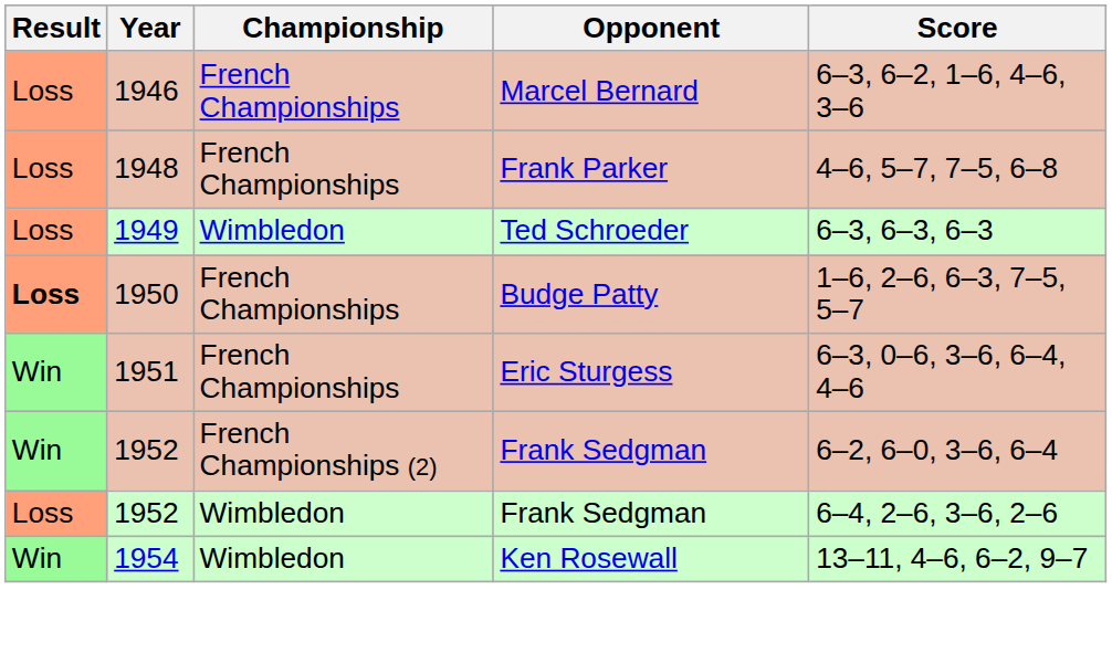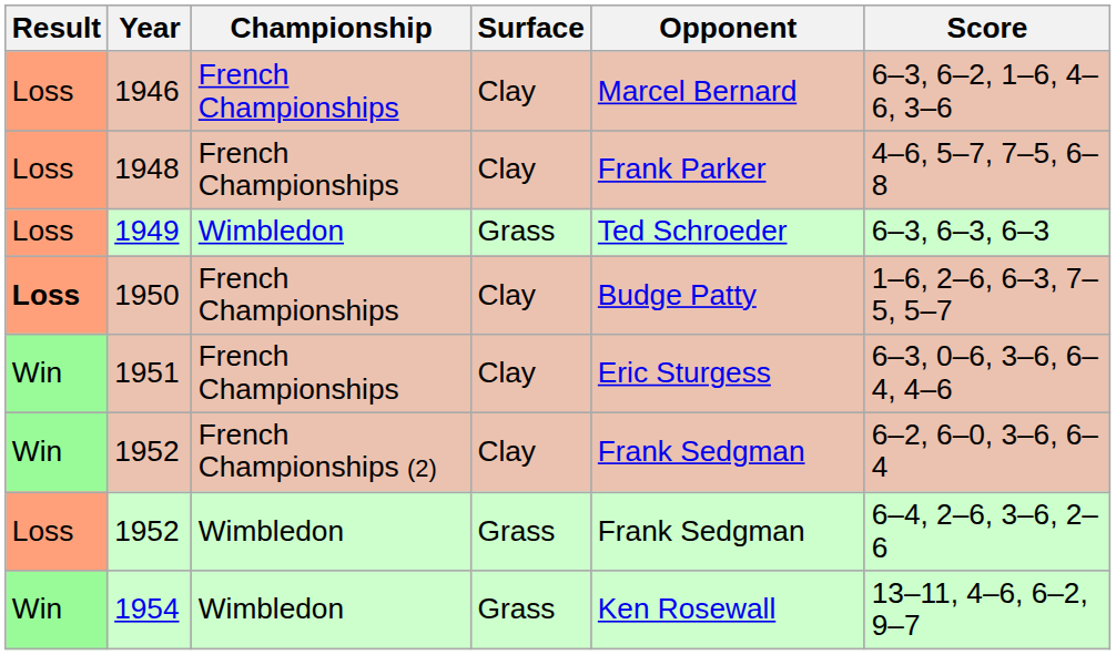+ column: Surface | Clay | Clay | Grass | Clay | Clay | Clay | Grass | Grass
